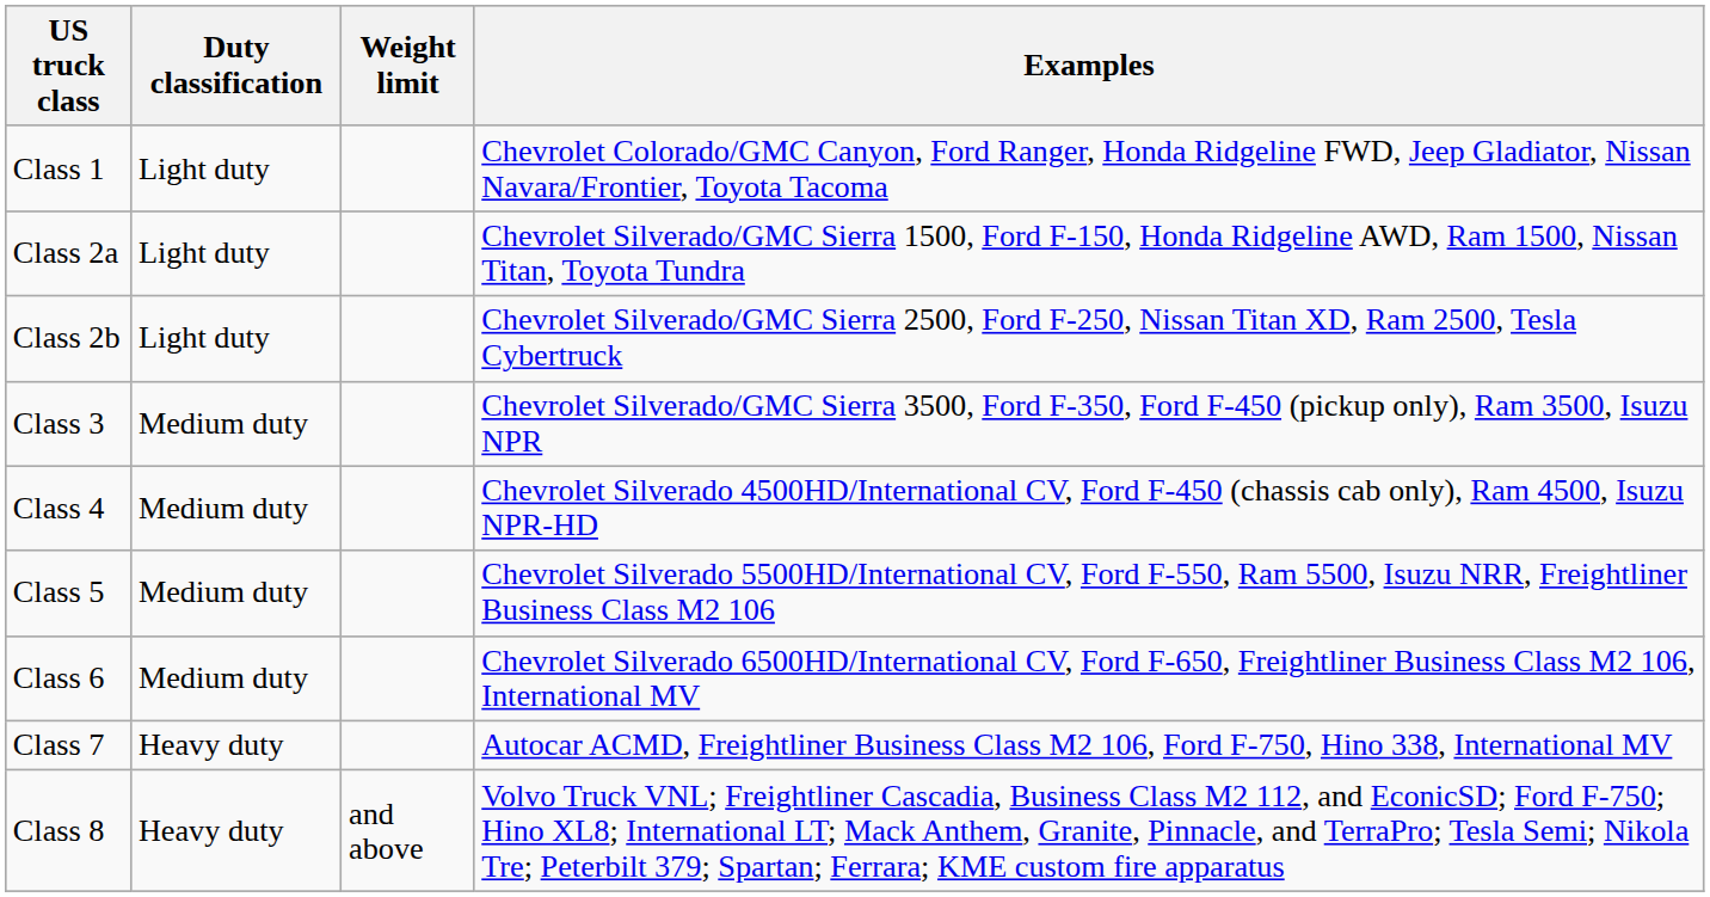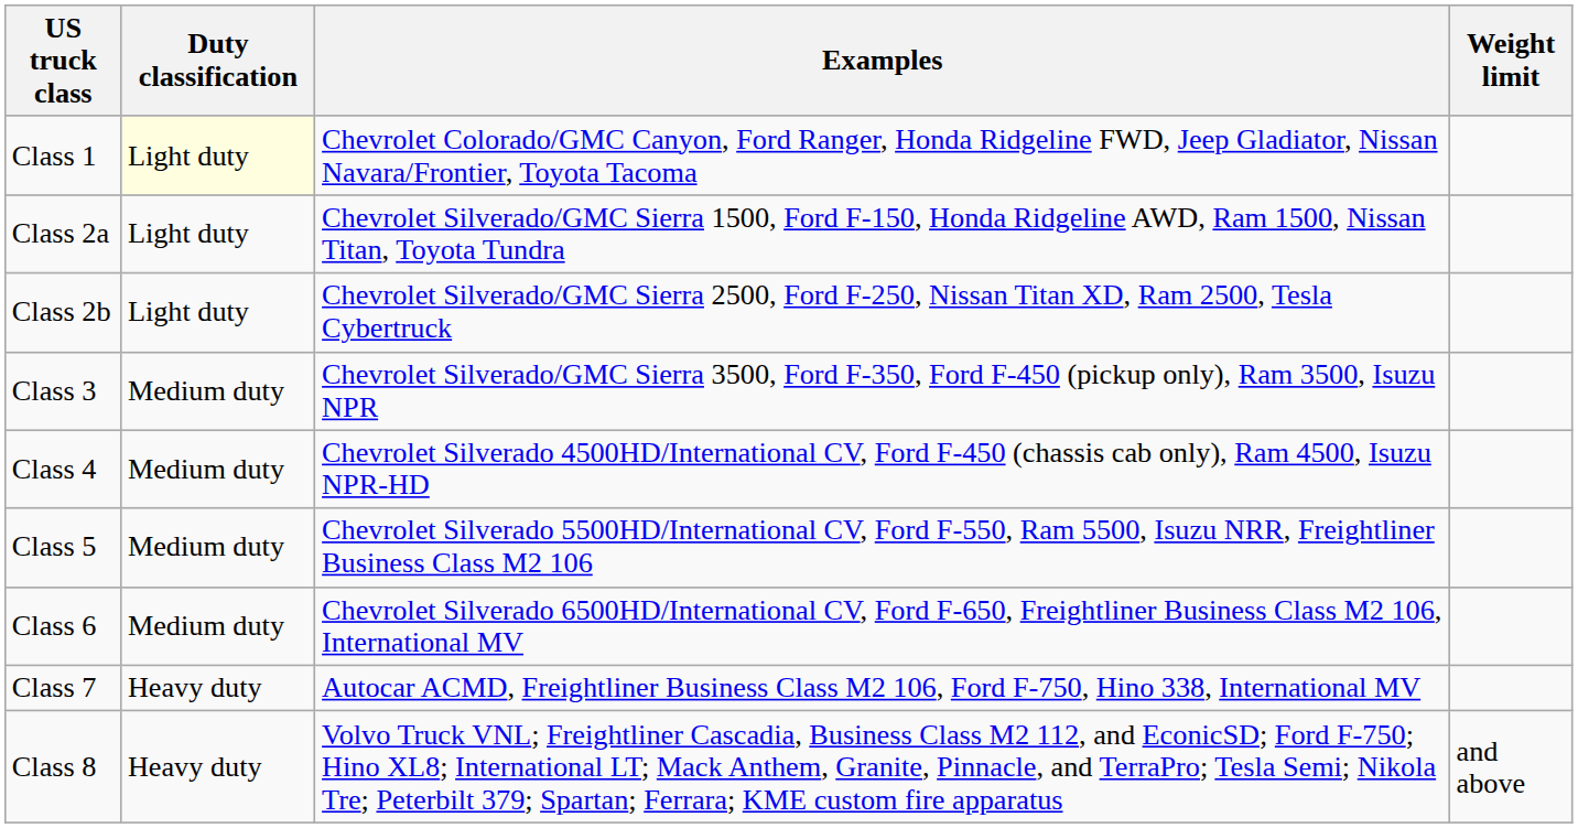columns swapped: Weight limit <-> Examples
Class 1 | Duty classification: no background -> lightyellow background
